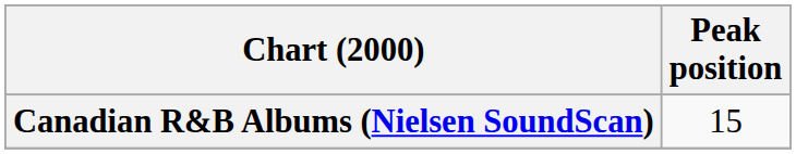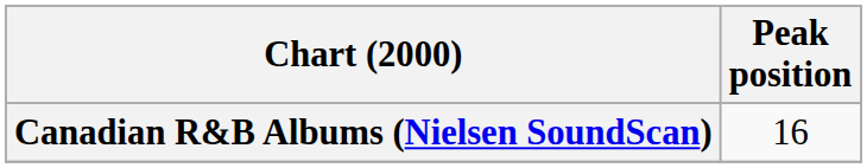Canadian R&B Albums (Nielsen SoundScan) | Peak position: 15 -> 16
